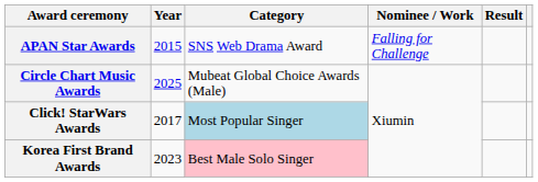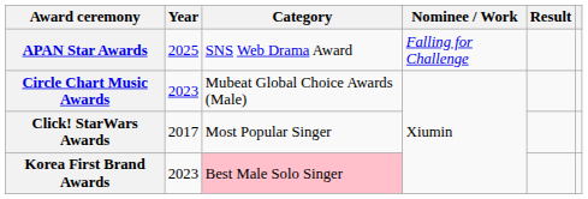APAN Star Awards | Year: 2015 -> 2025
Circle Chart Music Awards | Year: 2025 -> 2023
Click! StarWars Awards | Category: lightblue background -> no background
